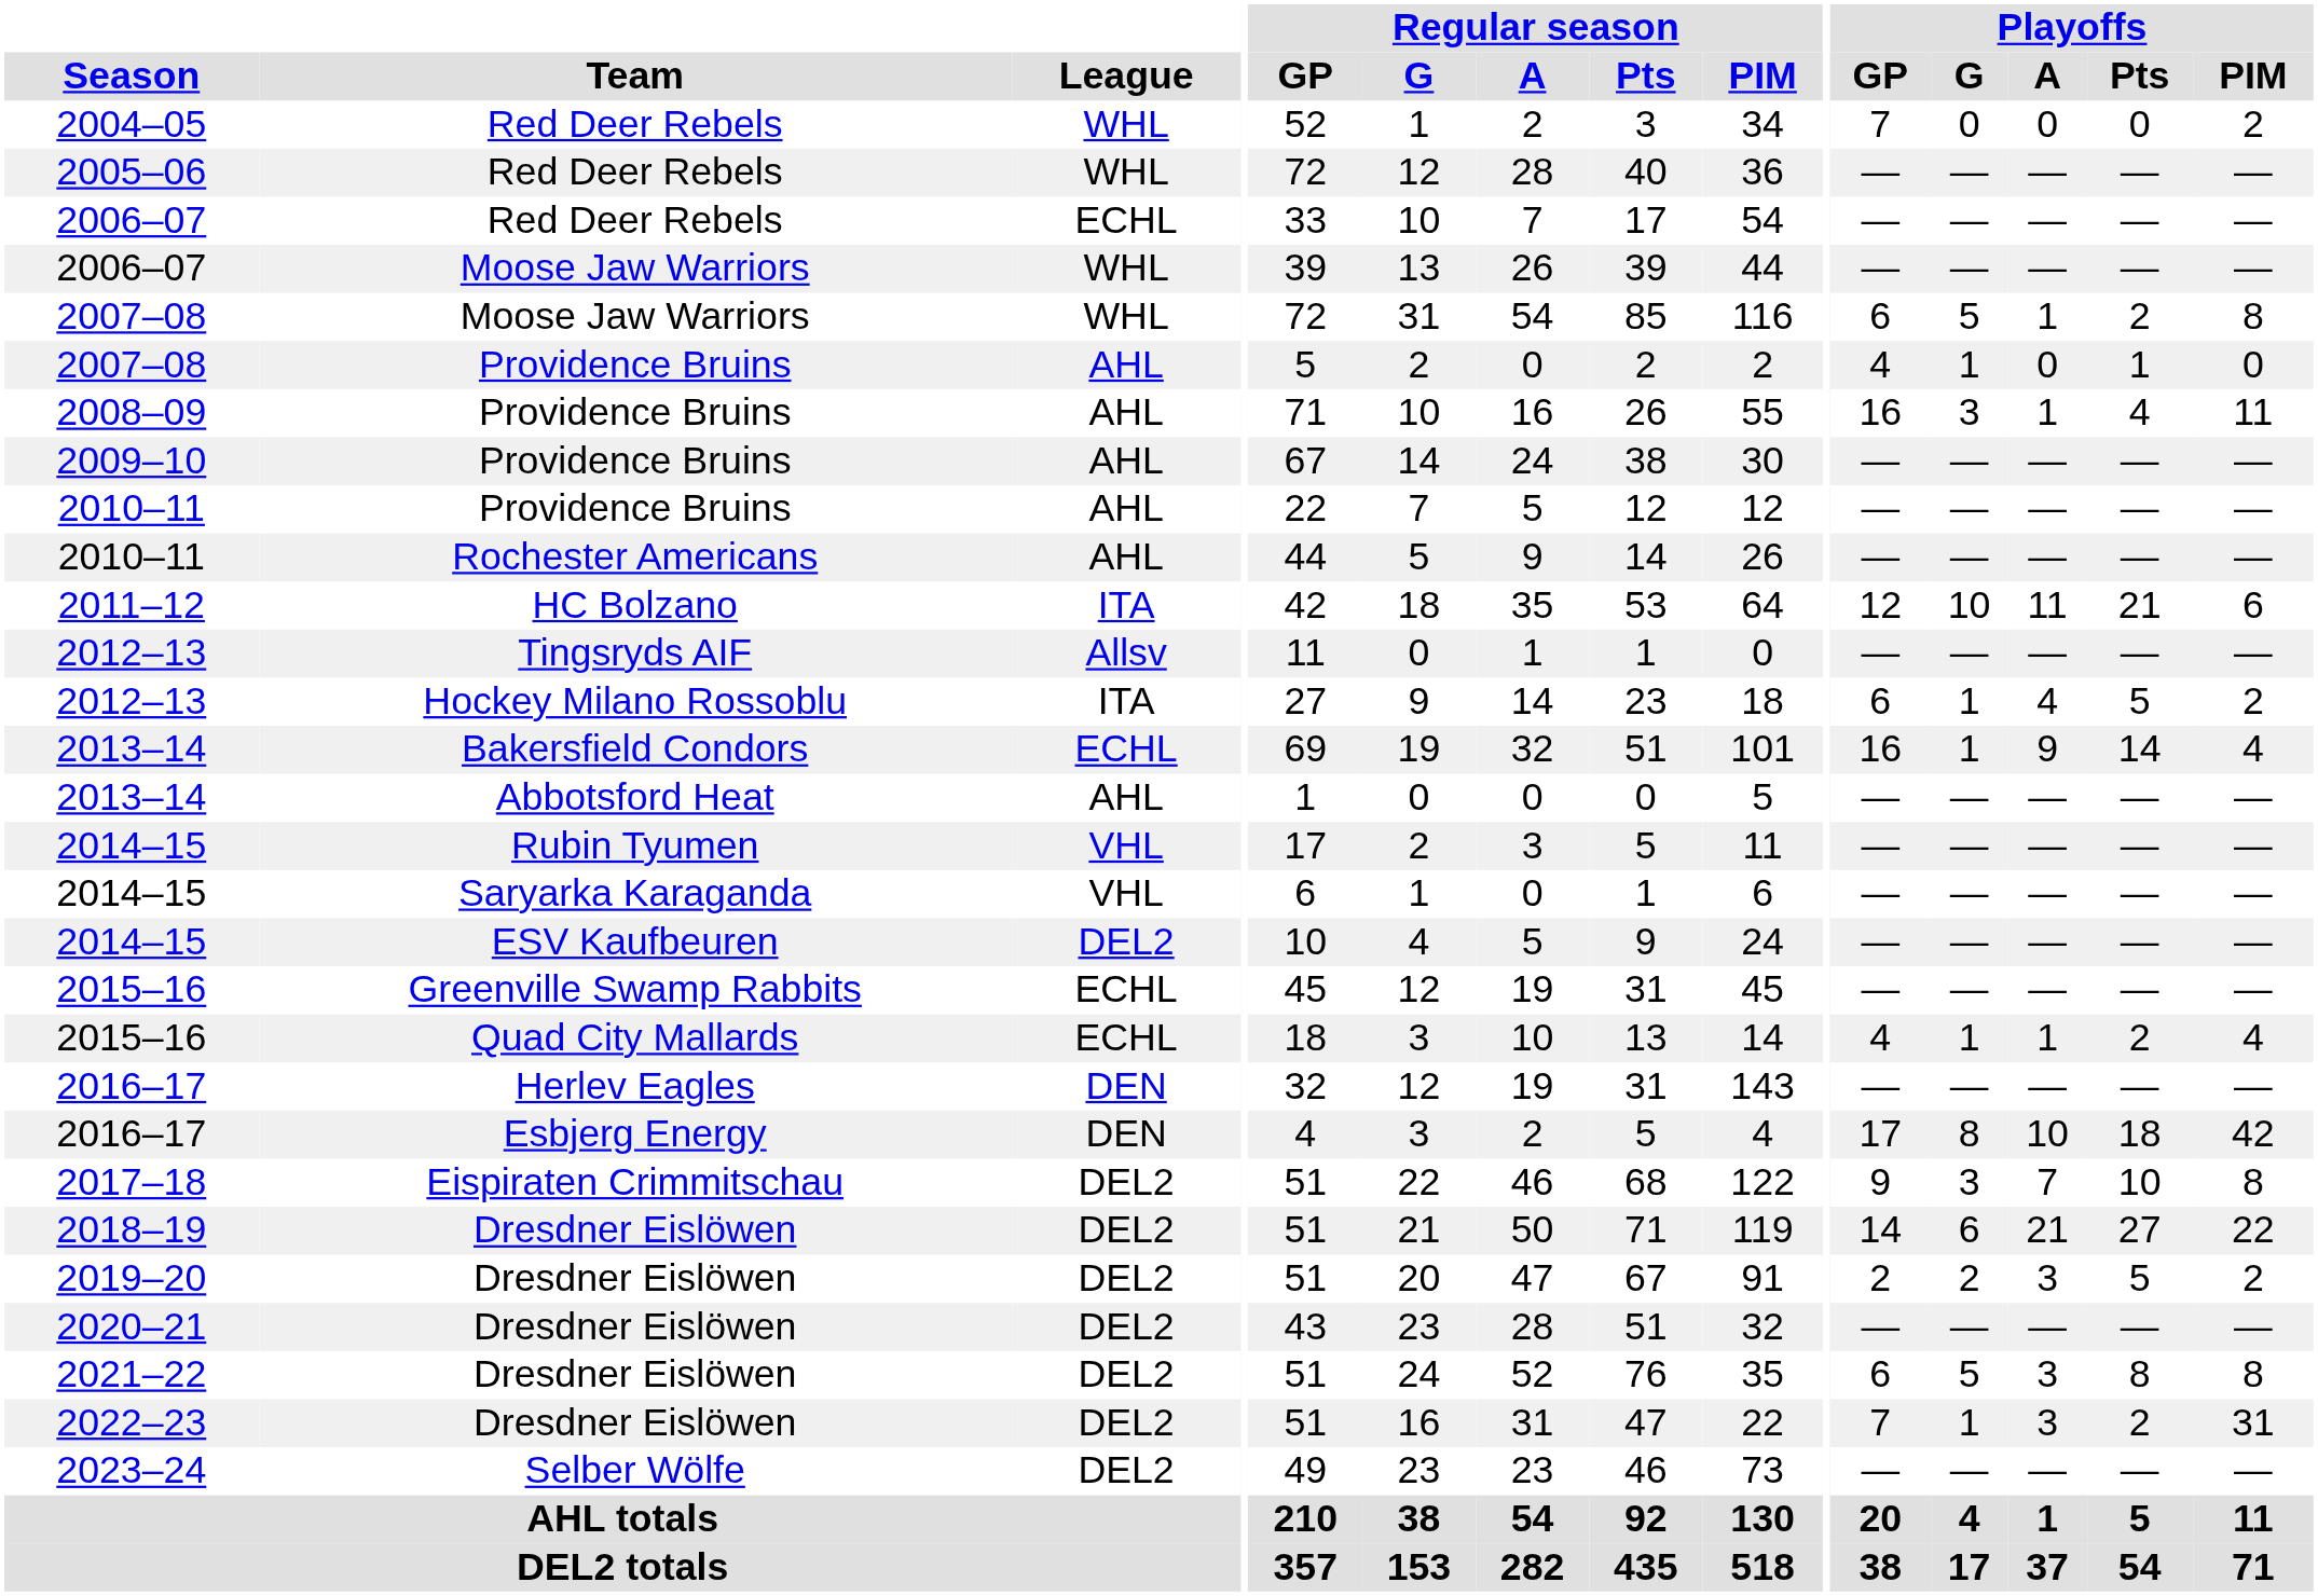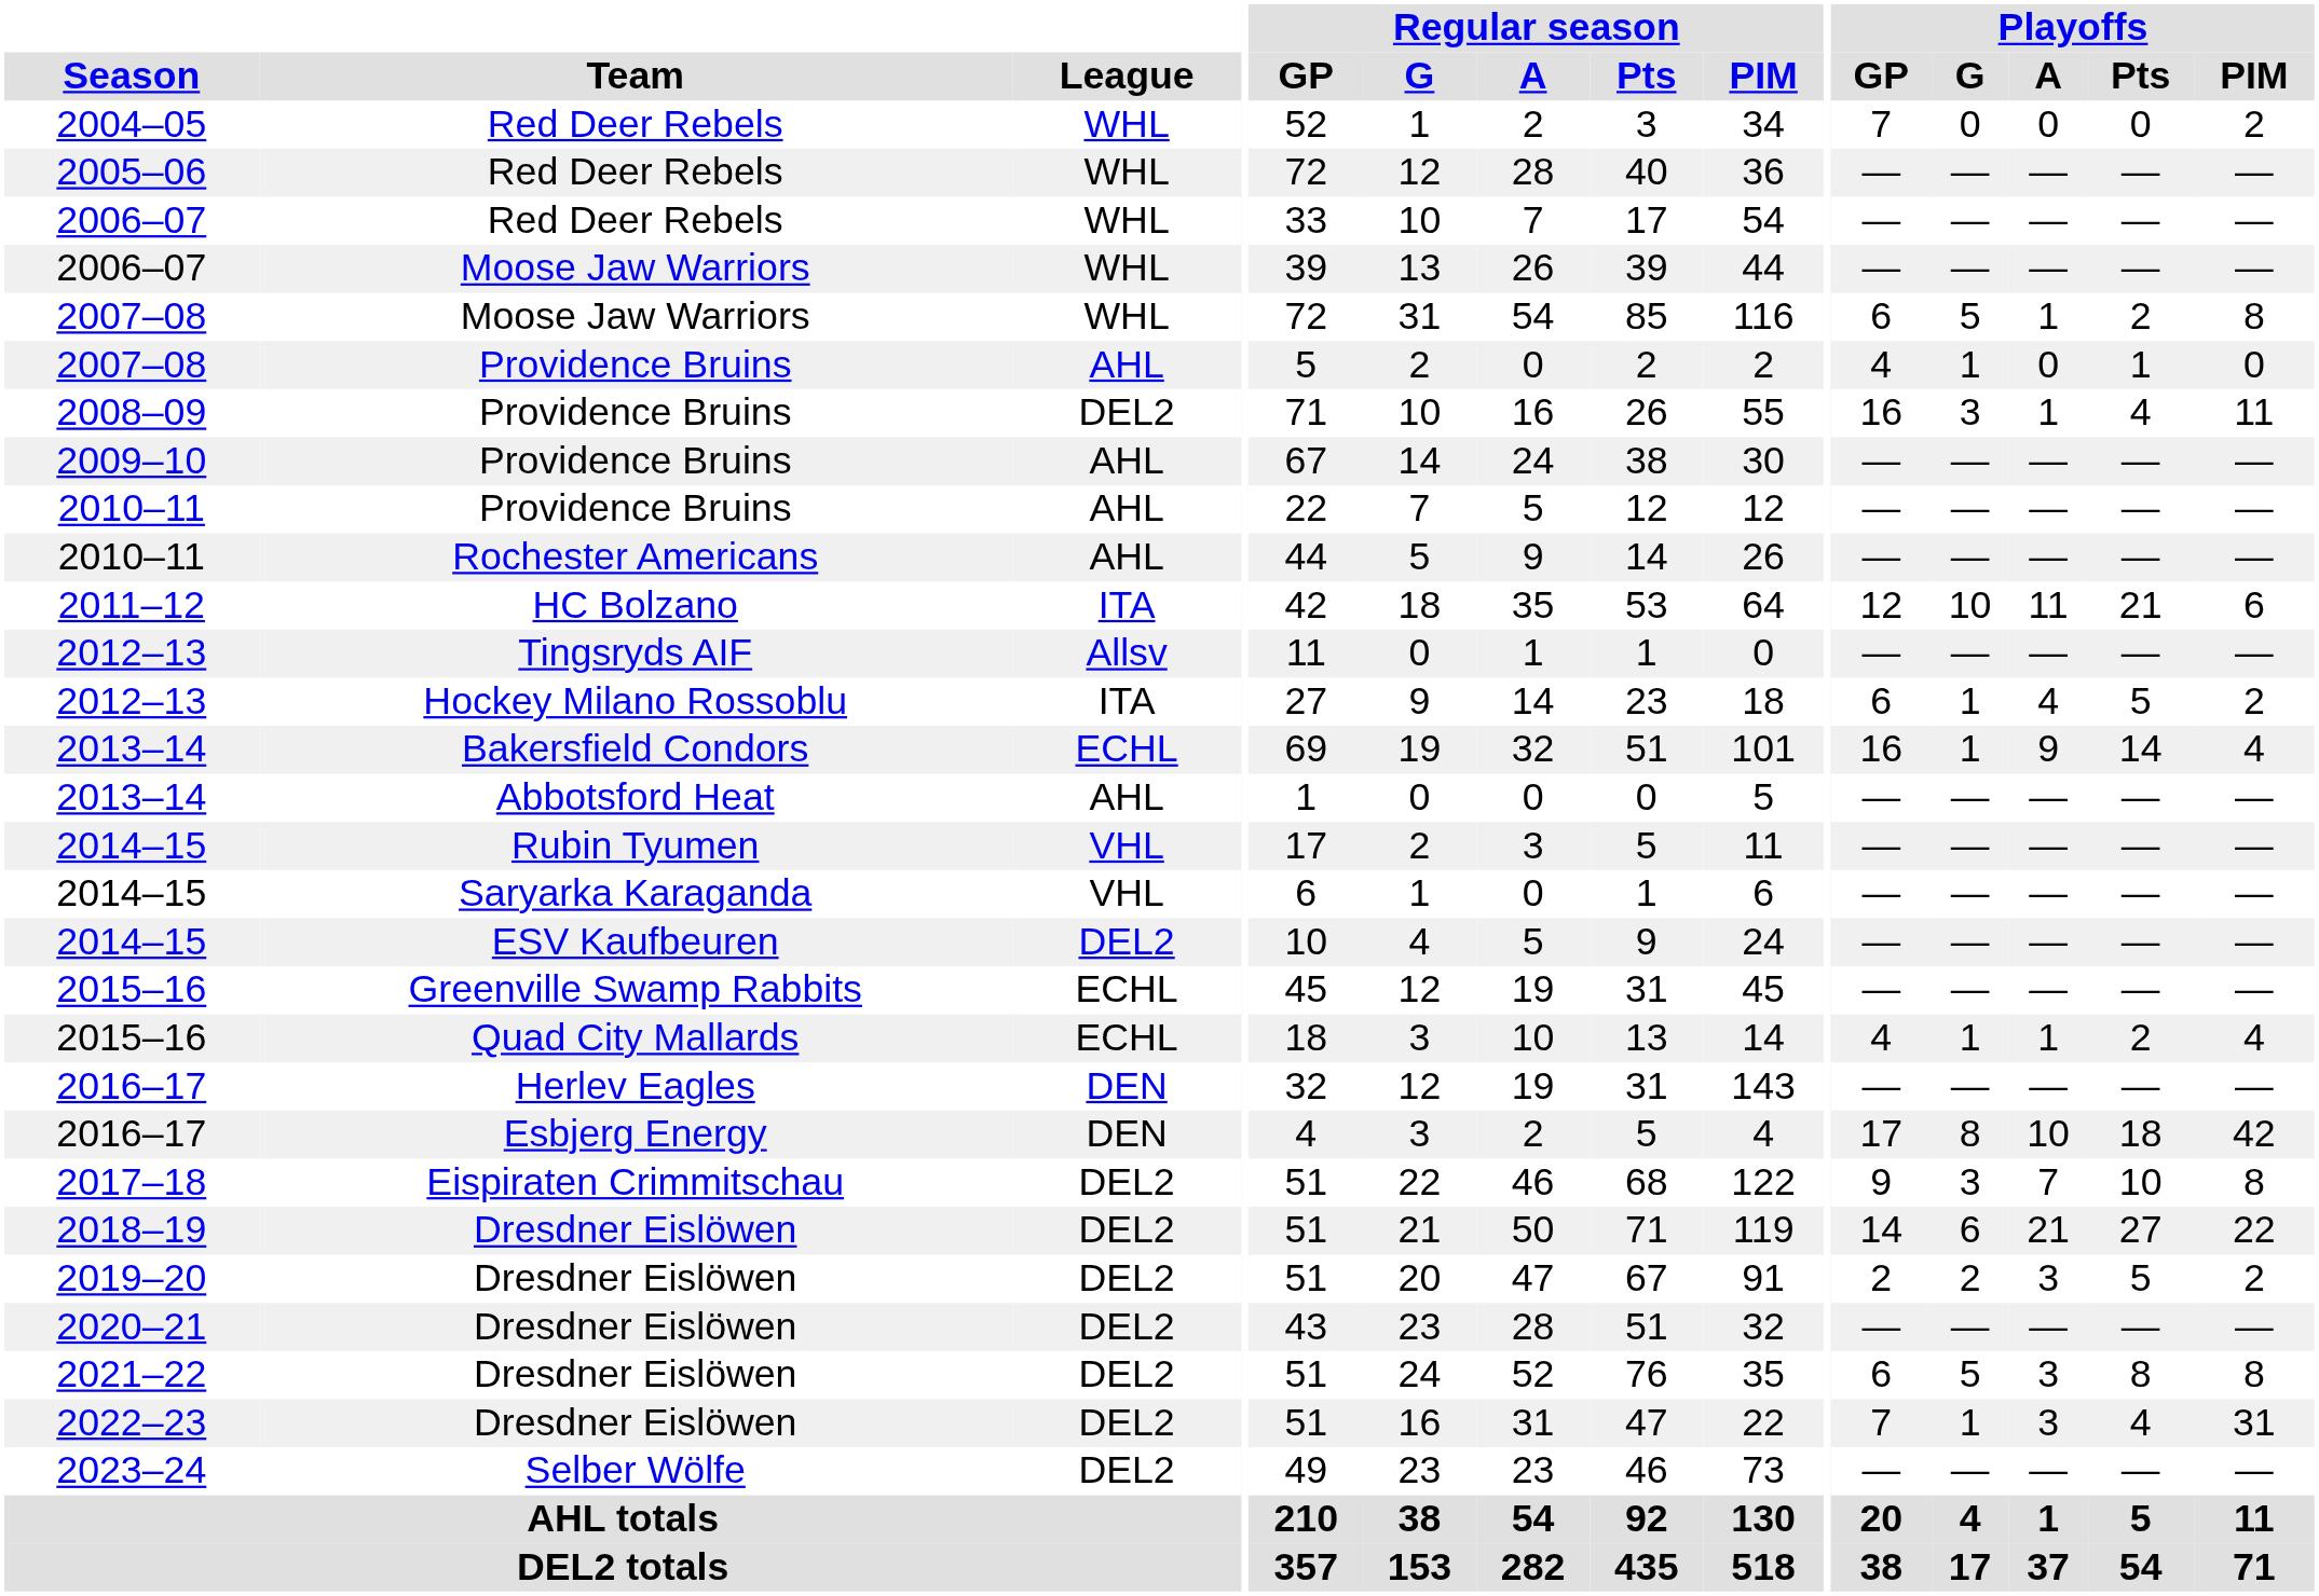2006–07 / Red Deer Rebels | League: ECHL -> WHL
2008–09 | League: AHL -> DEL2
2022–23 | Playoffs / Pts: 2 -> 4
